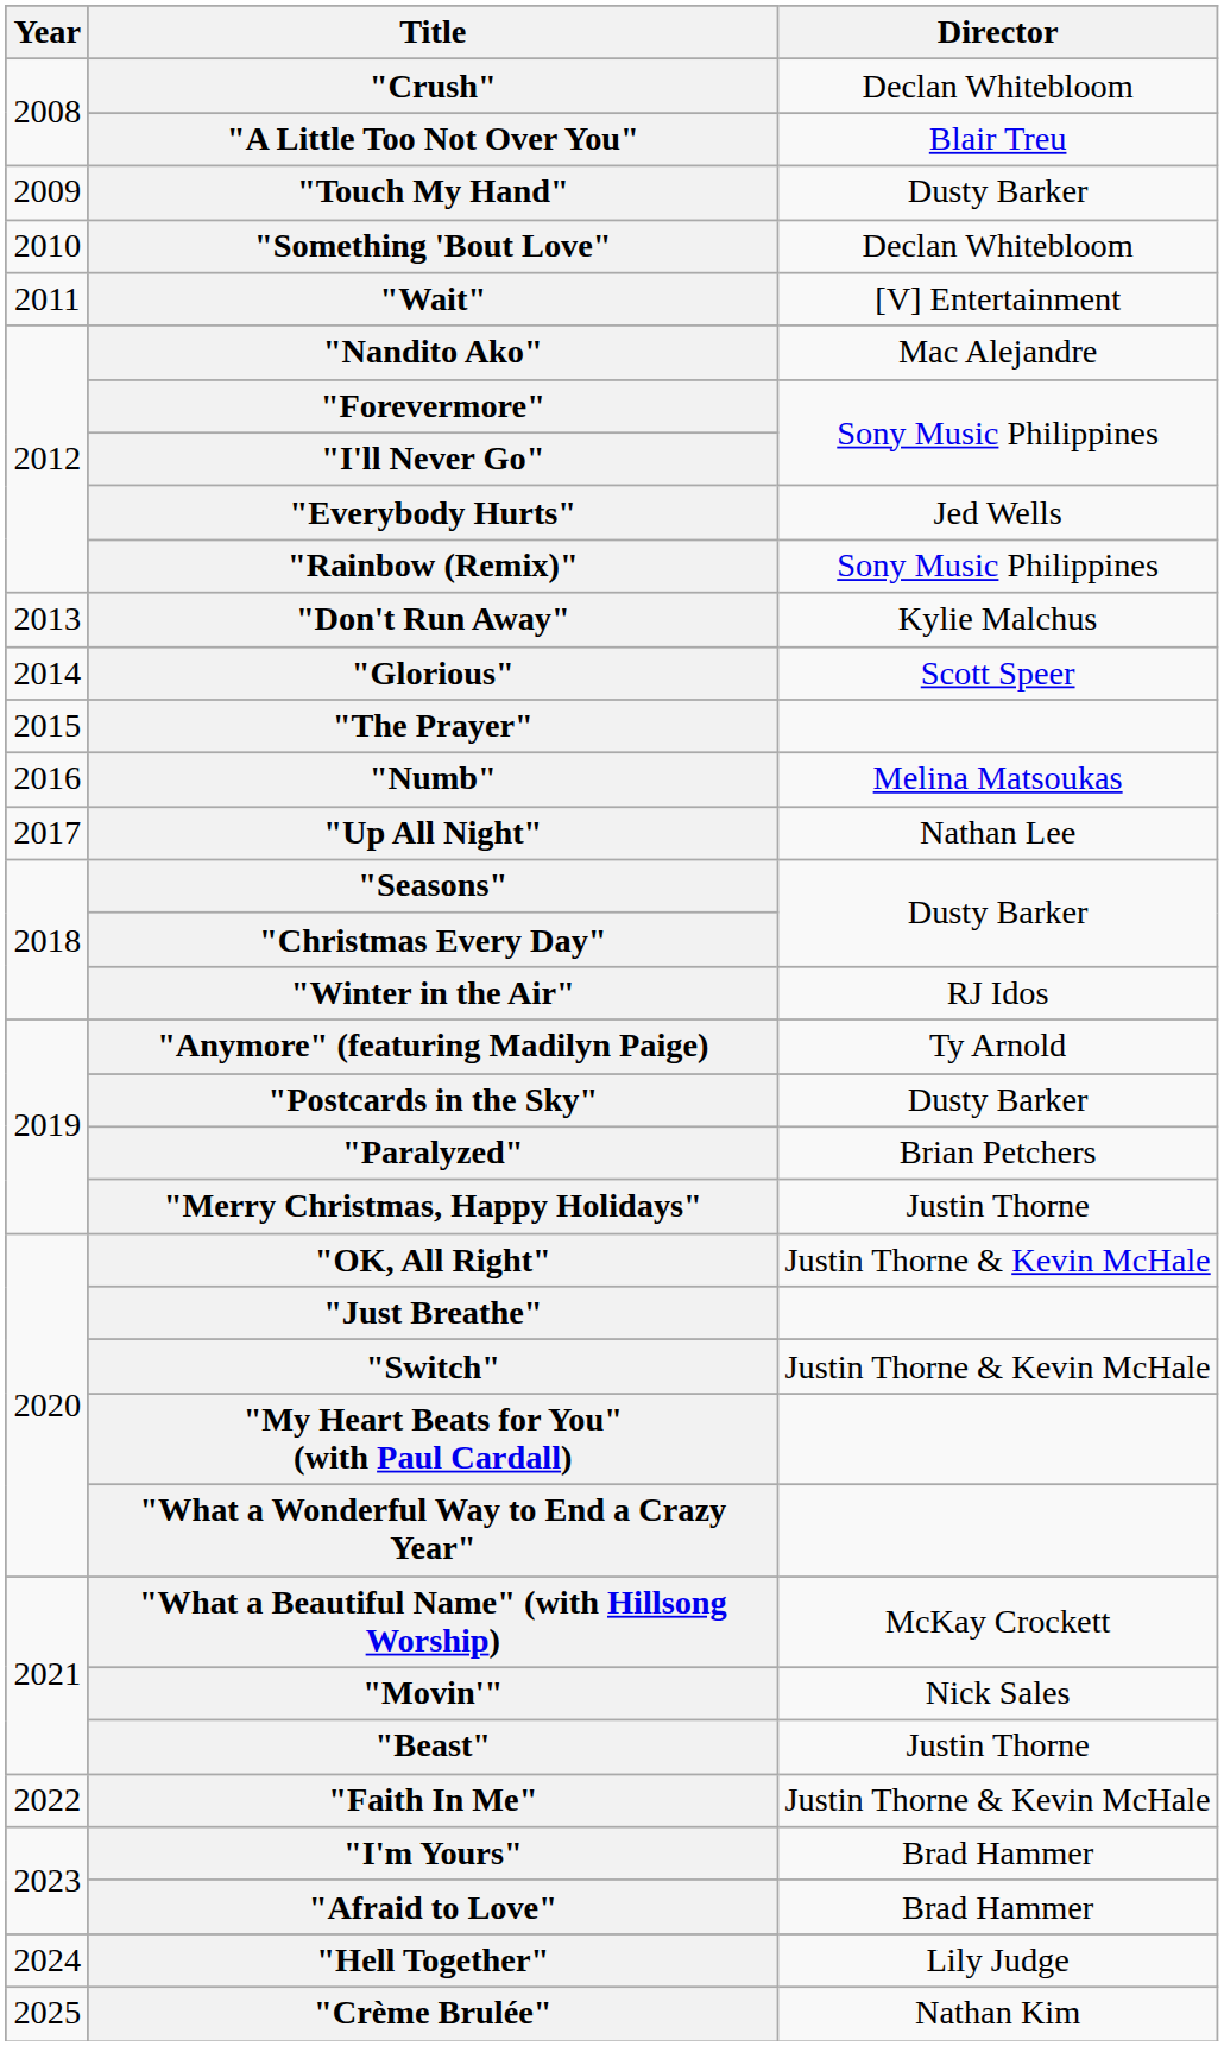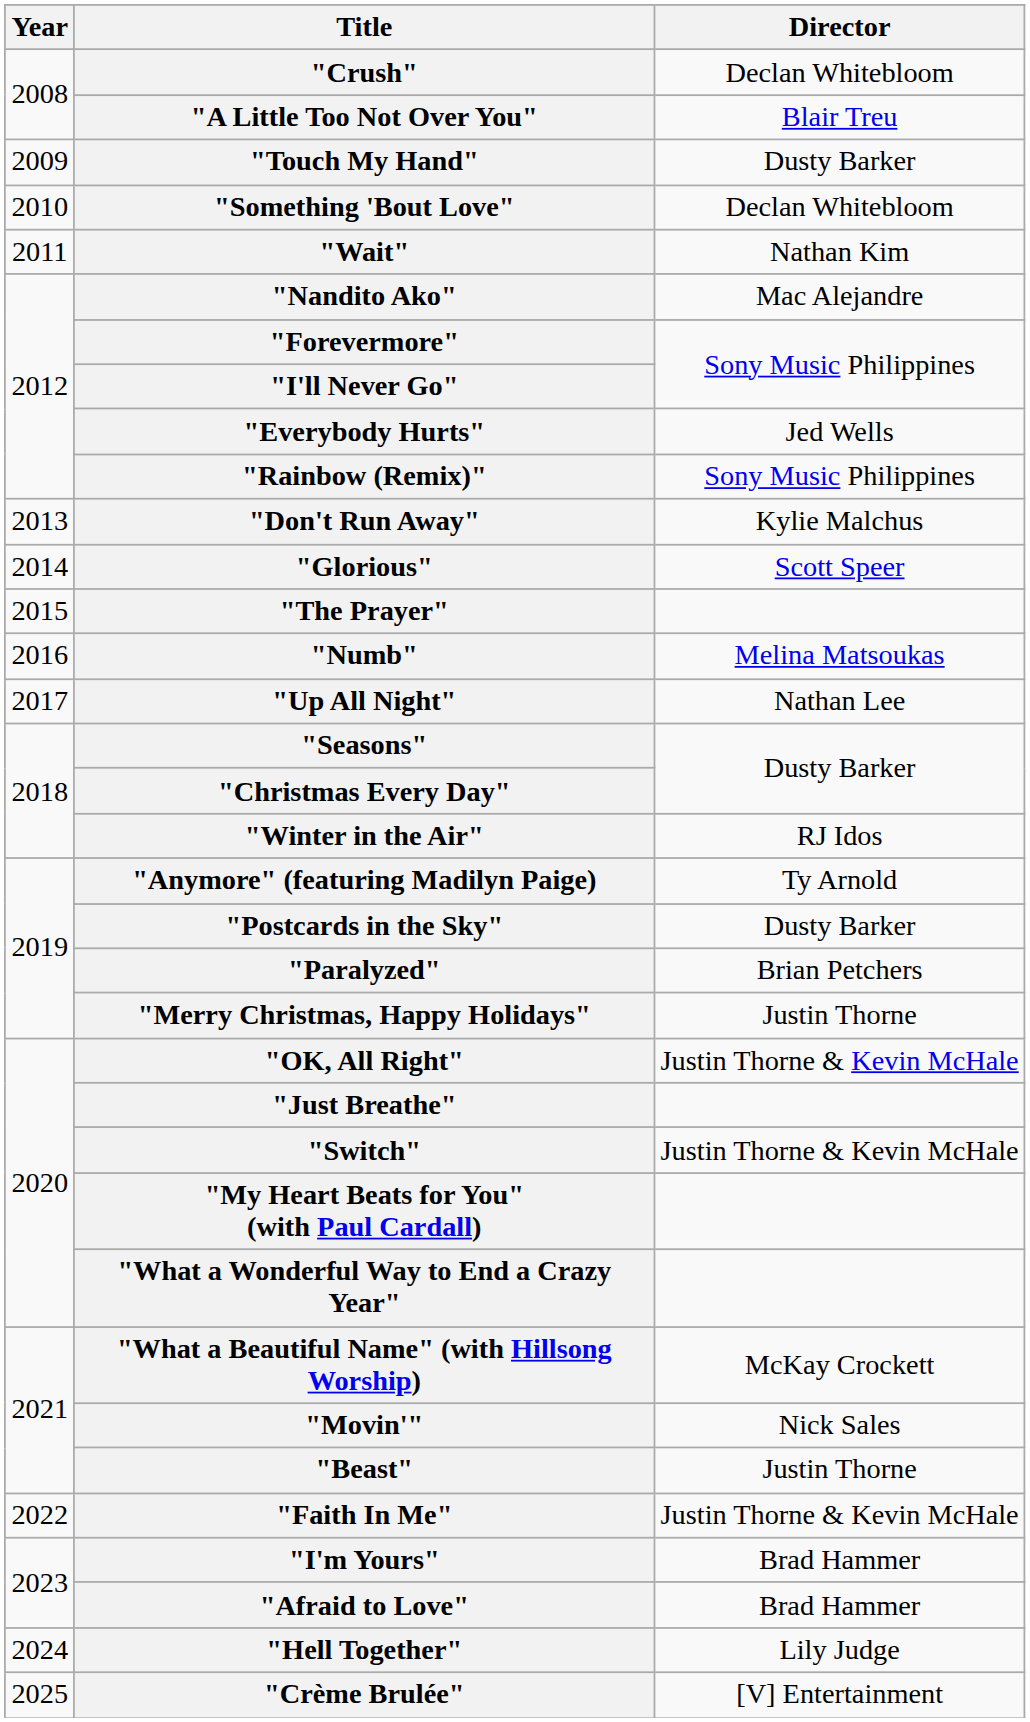"Wait" | Director: [V] Entertainment -> Nathan Kim
"Crème Brulée" | Director: Nathan Kim -> [V] Entertainment
